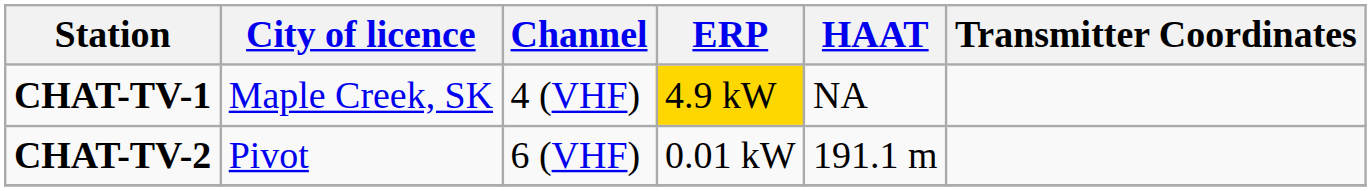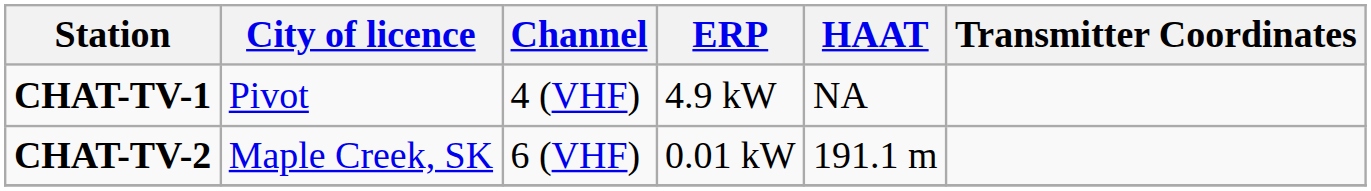CHAT-TV-1 | City of licence: Maple Creek, SK -> Pivot
CHAT-TV-1 | ERP: gold background -> no background
CHAT-TV-2 | City of licence: Pivot -> Maple Creek, SK
